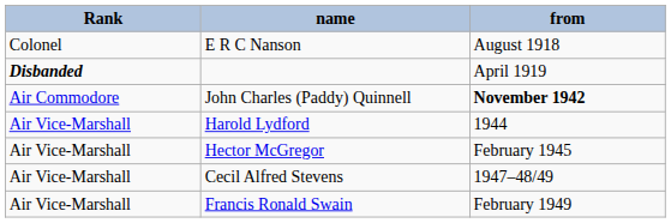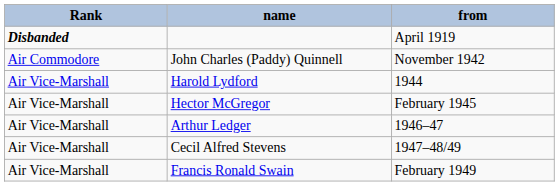- row: Colonel | E R C Nanson | August 1918
John Charles (Paddy) Quinnell | from: bold -> normal
+ row: Air Vice-Marshall | Arthur Ledger | 1946–47
